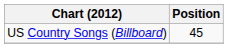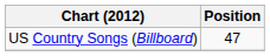US Country Songs (Billboard) | Position: 45 -> 47
